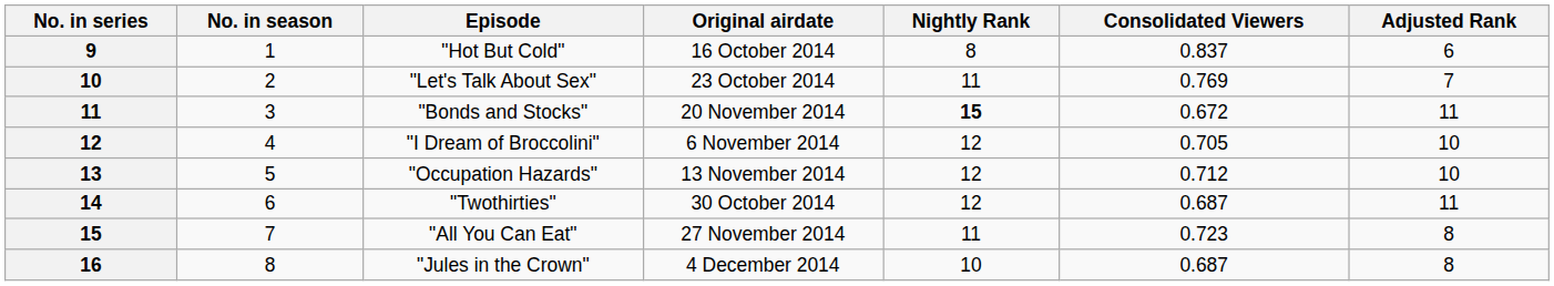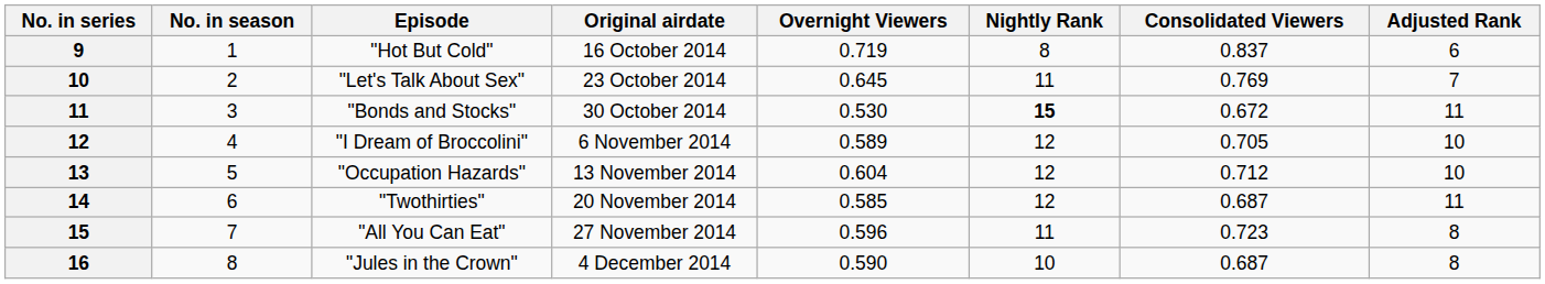+ column: Overnight Viewers | 0.719 | 0.645 | 0.530 | 0.589 | 0.604 | 0.585 | 0.596 | 0.590
"Bonds and Stocks" | Original airdate: 20 November 2014 -> 30 October 2014
"Twothirties" | Original airdate: 30 October 2014 -> 20 November 2014
